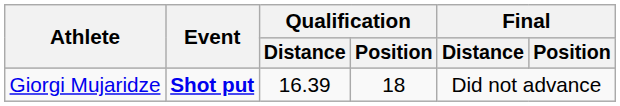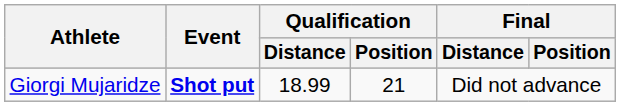Giorgi Mujaridze | Qualification / Distance: 16.39 -> 18.99
Giorgi Mujaridze | Qualification / Position: 18 -> 21
